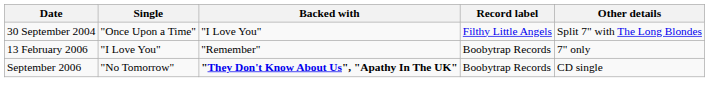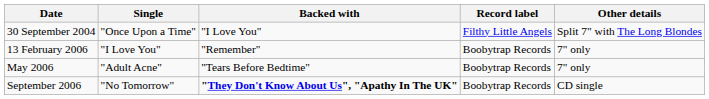+ row: May 2006 | "Adult Acne" | "Tears Before Bedtime" | Boobytrap Records | 7" only
